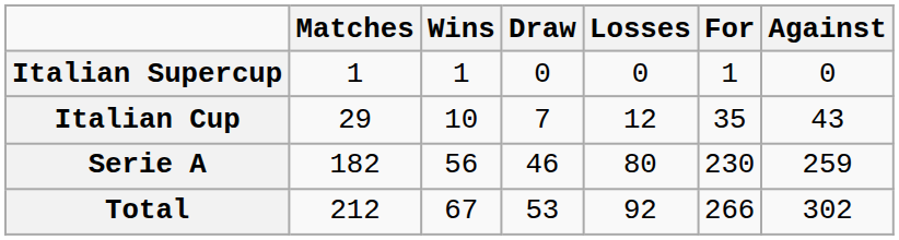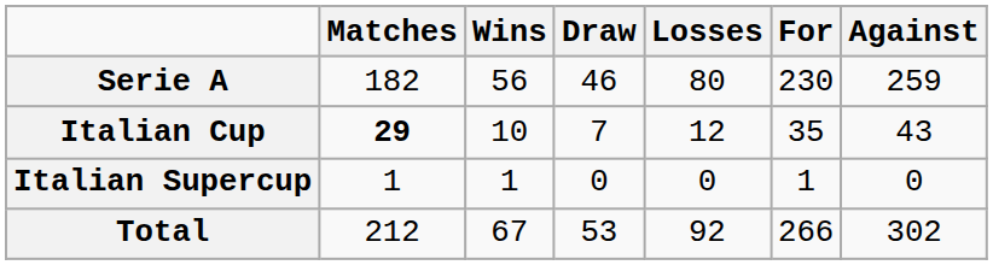rows swapped: Serie A <-> Italian Supercup
Italian Cup | Matches: normal -> bold
